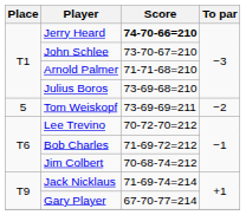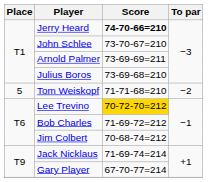Arnold Palmer | Score: 71-71-68=210 -> 73-69-69=211
Tom Weiskopf | Score: 73-69-69=211 -> 71-71-68=210
Lee Trevino | Score: no background -> gold background
